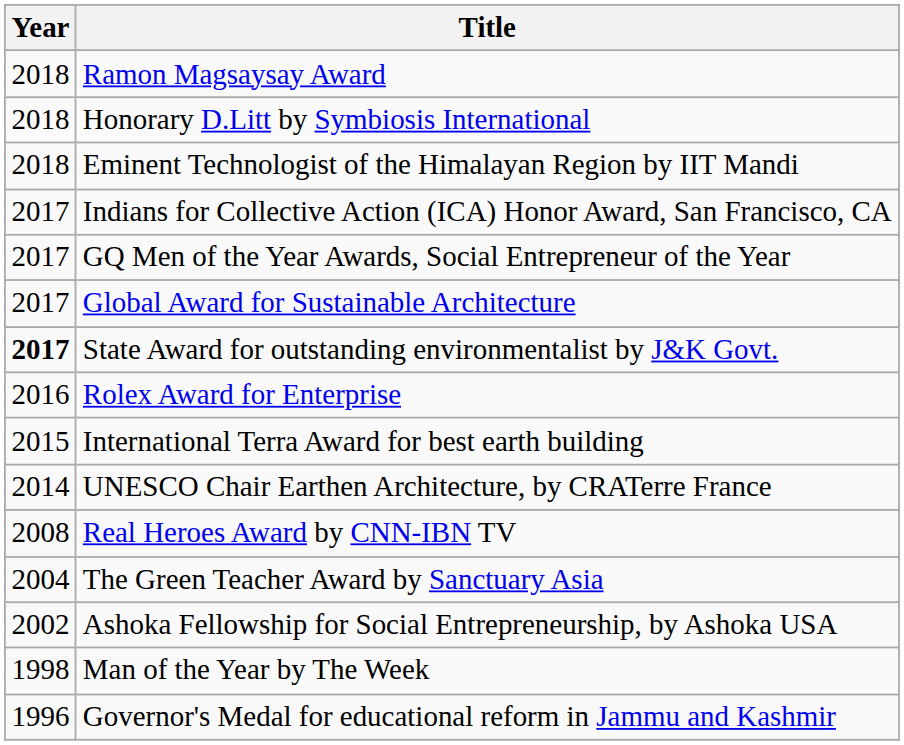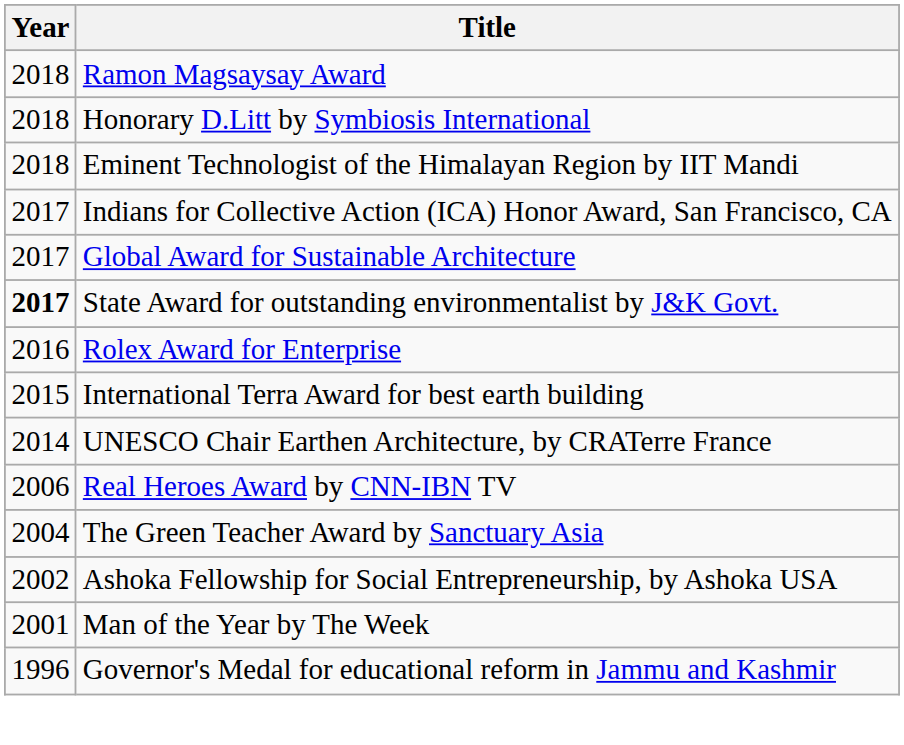- row: 2017 | GQ Men of the Year Awards, Social Entrepreneur of the Year
Real Heroes Award by CNN-IBN TV | Year: 2008 -> 2006
Man of the Year by The Week | Year: 1998 -> 2001
